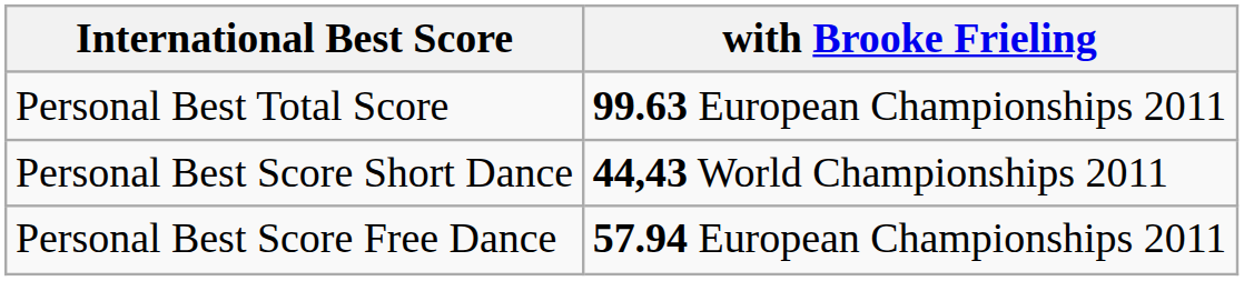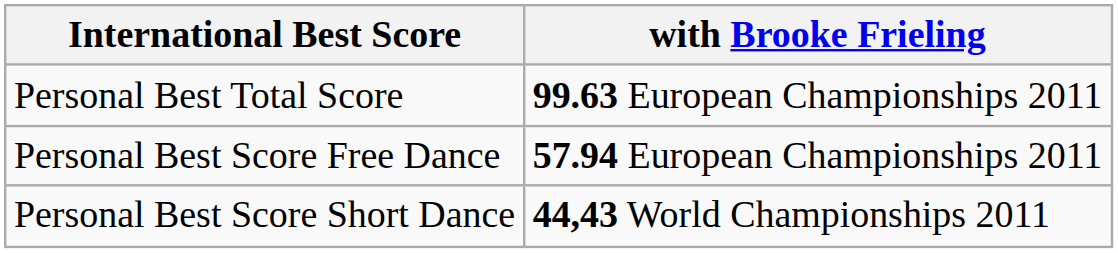rows swapped: Personal Best Score Short Dance <-> Personal Best Score Free Dance
